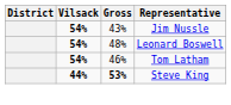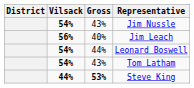+ row: 56% | 40% | Jim Leach
Leonard Boswell | Gross: 48% -> 44%
Tom Latham | Gross: 46% -> 43%
